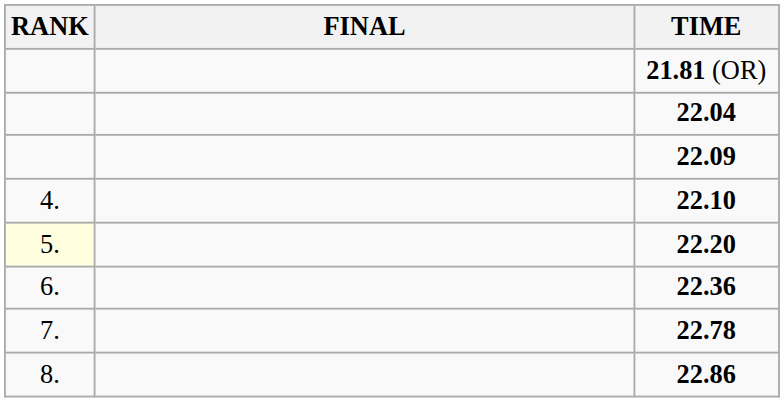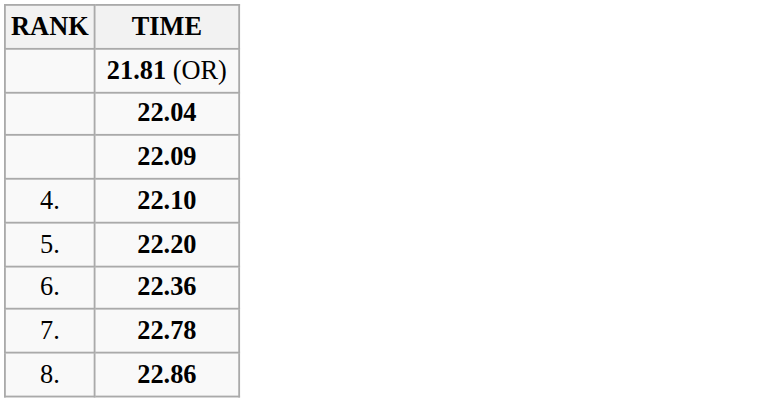- column: FINAL
22.20 | RANK: lightyellow background -> no background
